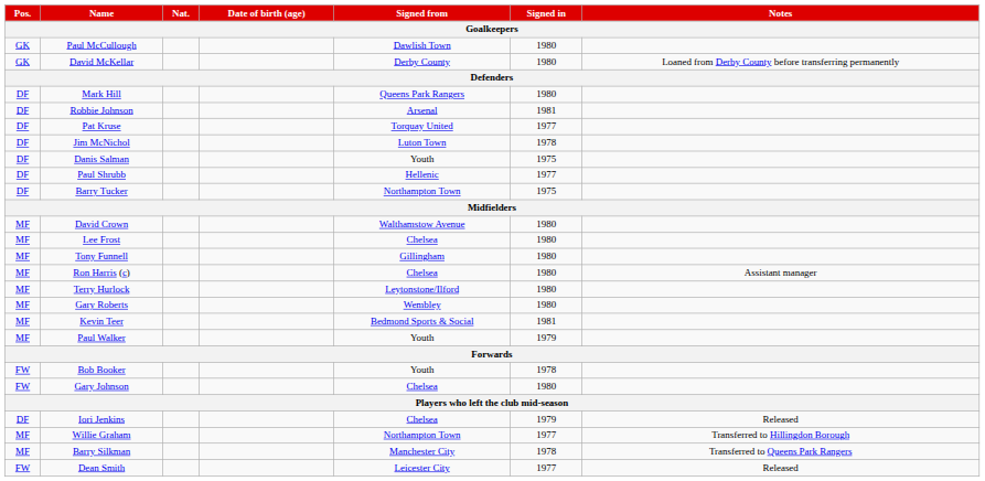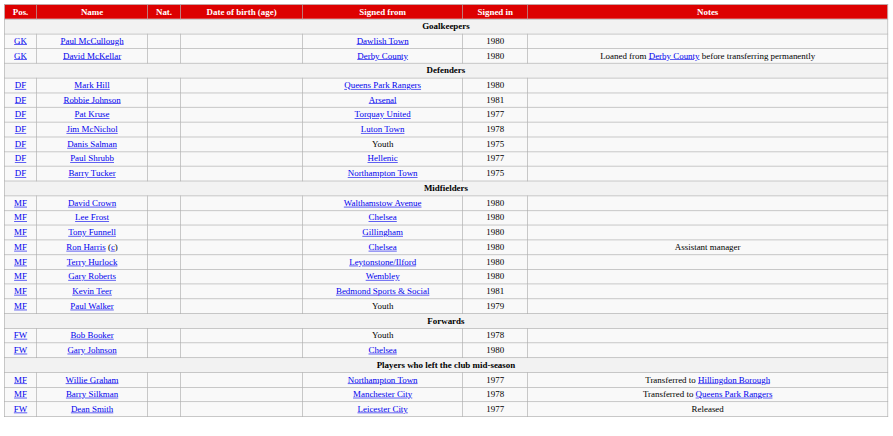- row: DF | Iori Jenkins | Chelsea | 1979 | Released
